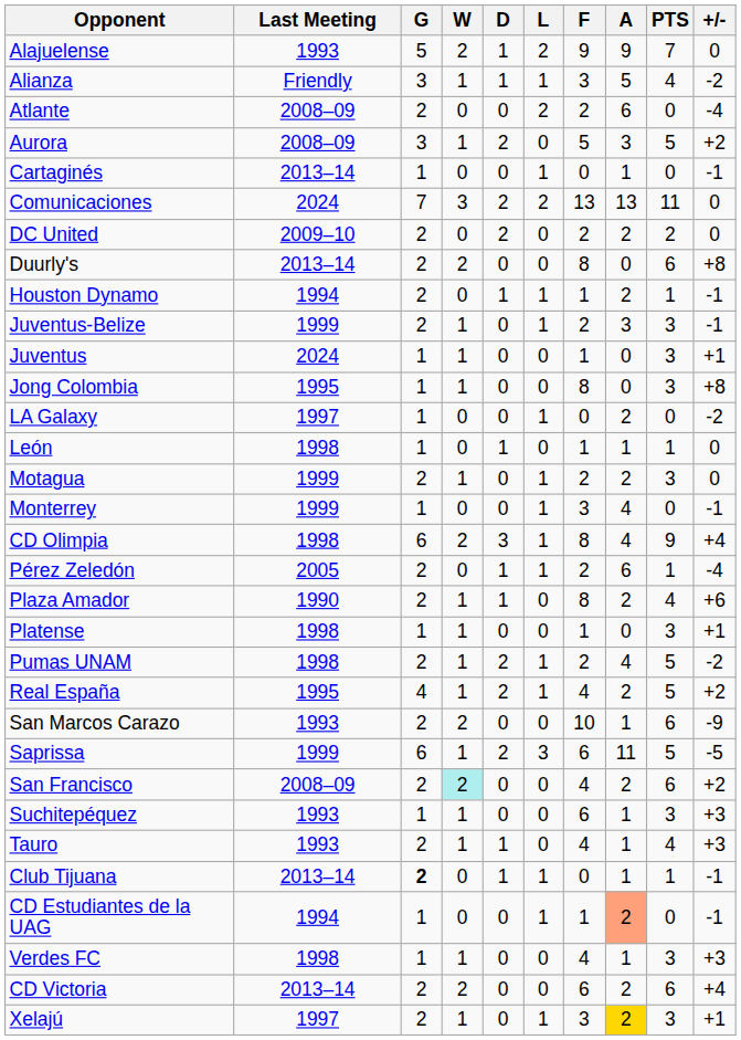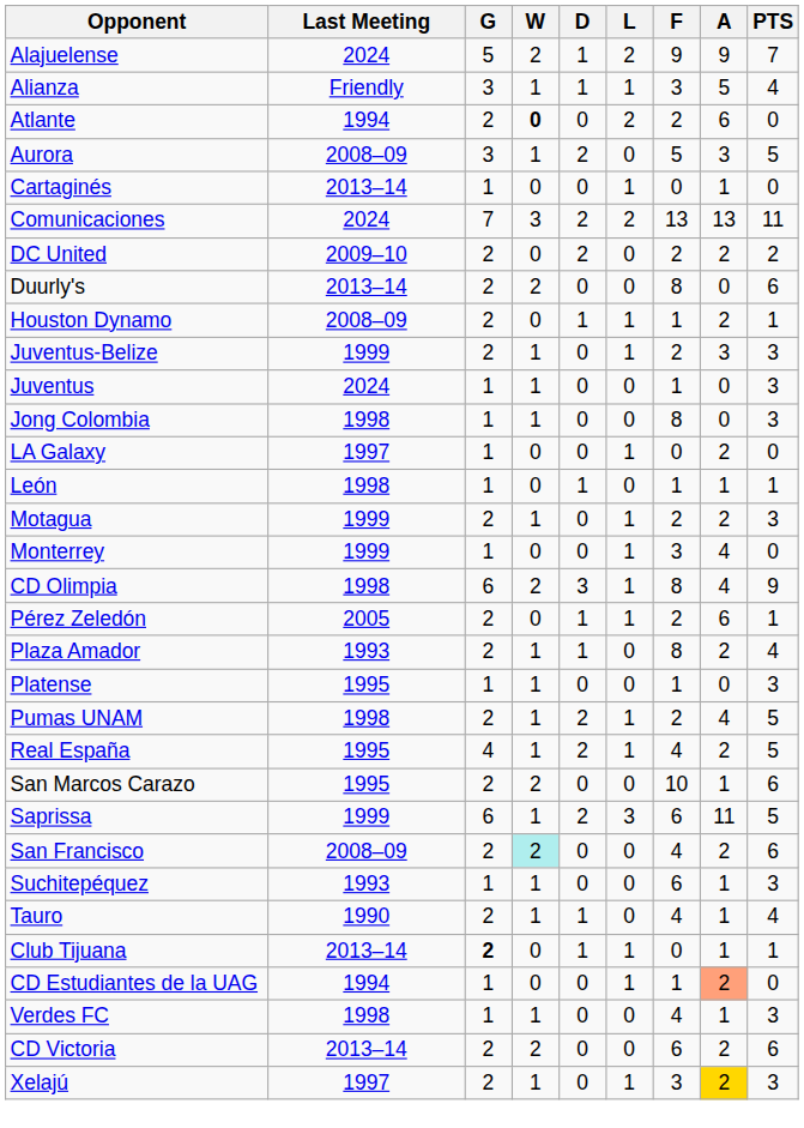- column: +/- | 0 | -2 | -4 | +2 | -1 | 0 | 0 | +8 | -1 | -1 | +1 | +8 | -2 | 0 | 0 | -1 | +4 | -4 | +6 | +1 | -2 | +2 | -9 | -5 | +2 | +3 | +3 | -1 | -1 | +3 | +4 | +1
Alajuelense | Last Meeting: 1993 -> 2024
Atlante | Last Meeting: 2008–09 -> 1994
Atlante | W: normal -> bold
Houston Dynamo | Last Meeting: 1994 -> 2008–09
Jong Colombia | Last Meeting: 1995 -> 1998
Plaza Amador | Last Meeting: 1990 -> 1993
Platense | Last Meeting: 1998 -> 1995
San Marcos Carazo | Last Meeting: 1993 -> 1995
Tauro | Last Meeting: 1993 -> 1990
